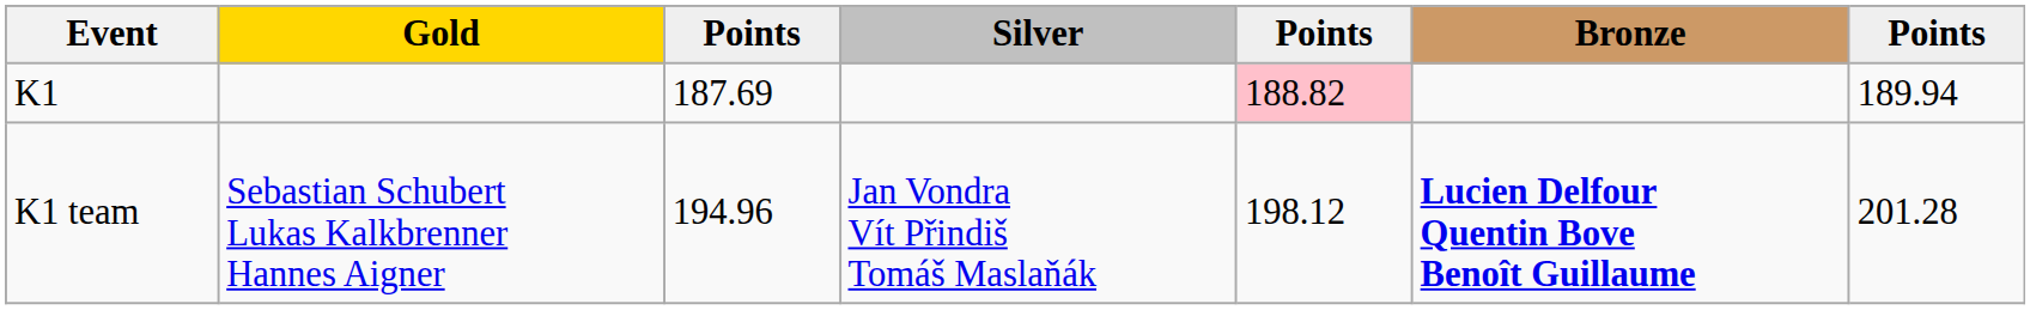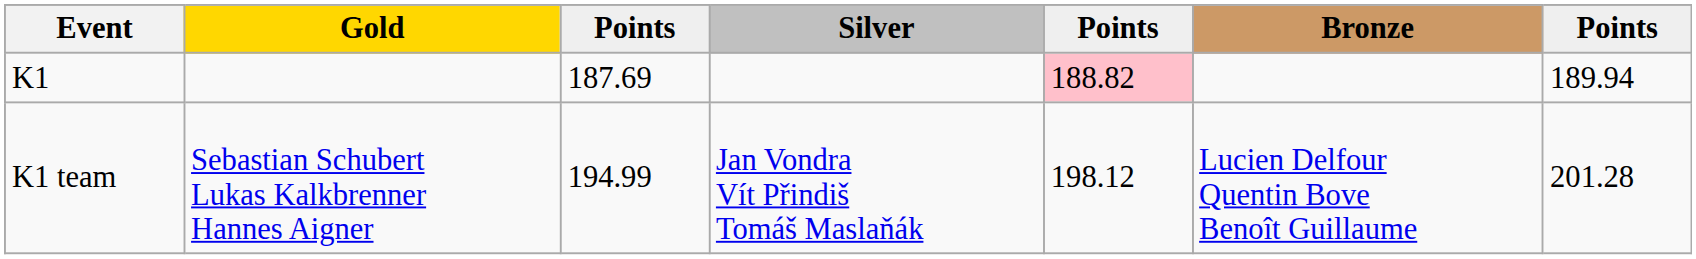K1 team | column 3: 194.96 -> 194.99
K1 team | Bronze: bold -> normal
